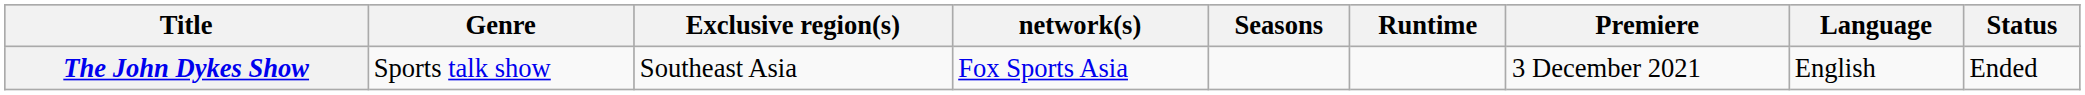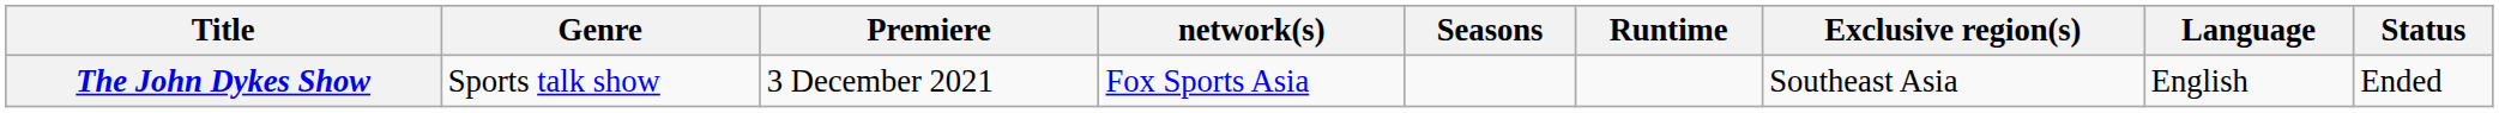columns swapped: Premiere <-> Exclusive region(s)
